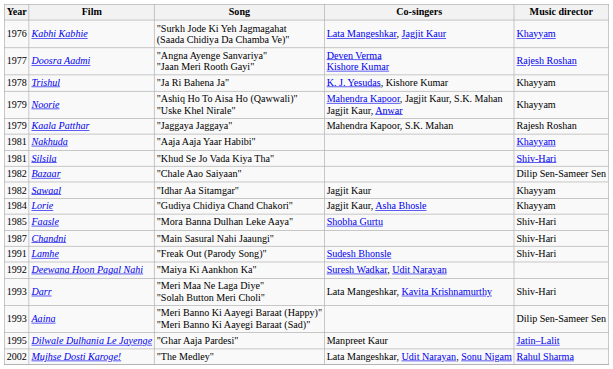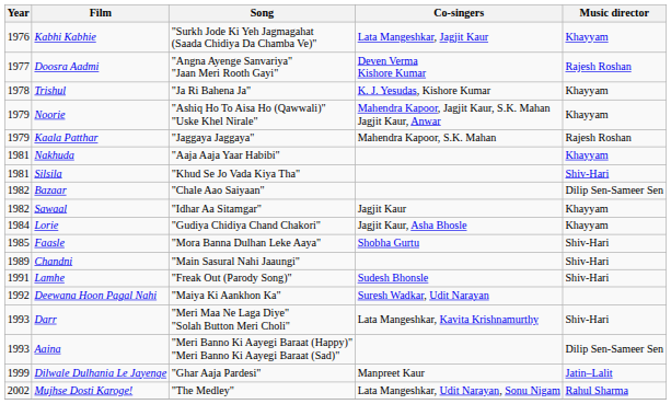Chandni | Year: 1987 -> 1989
Dilwale Dulhania Le Jayenge | Year: 1995 -> 1999
